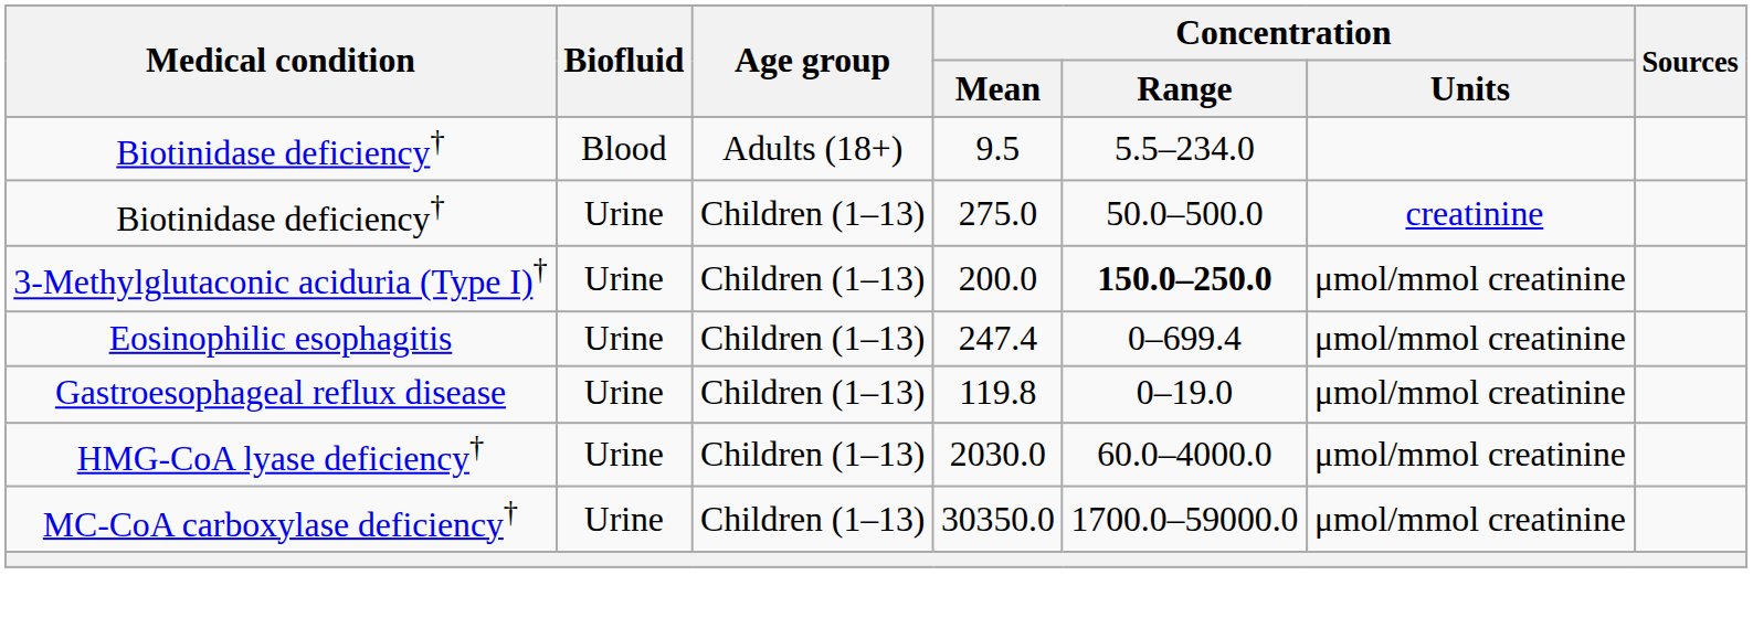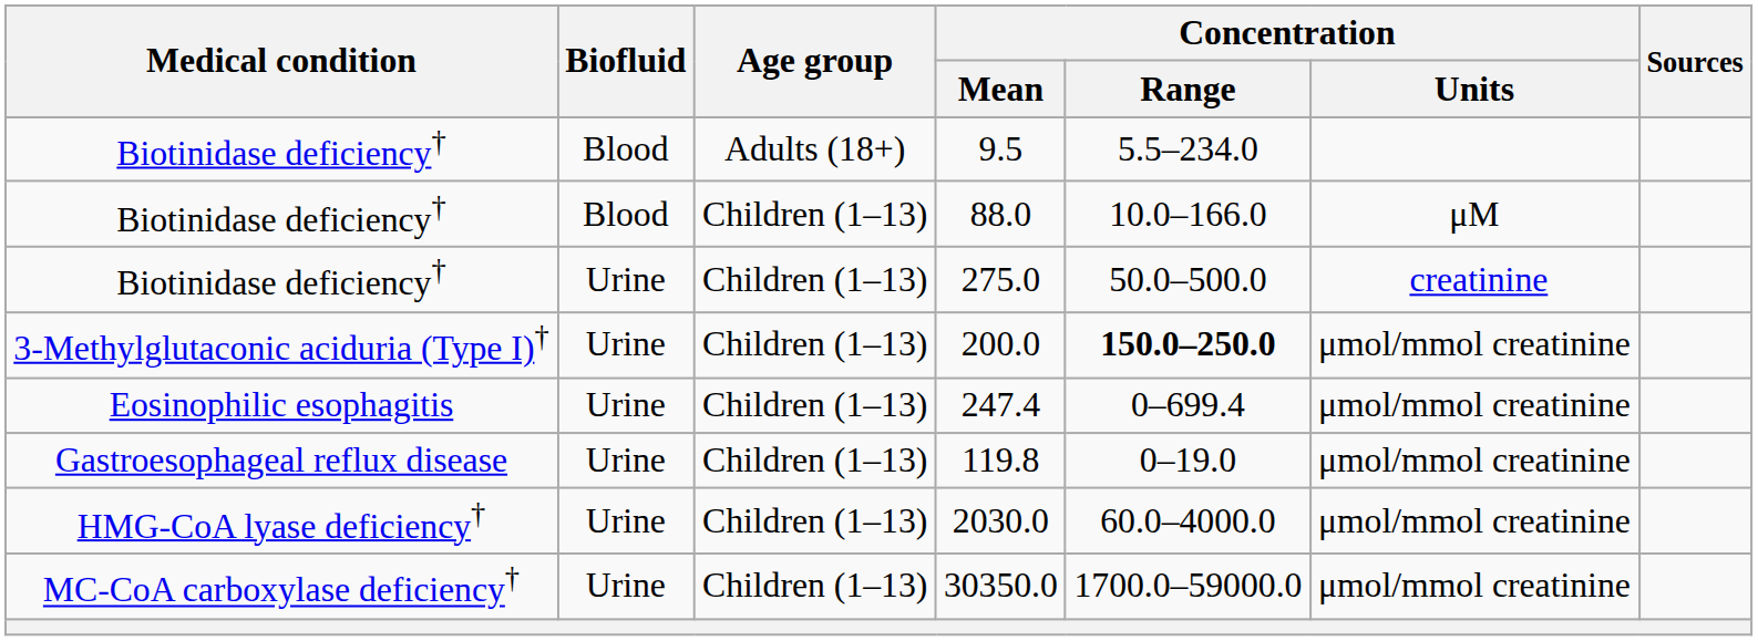+ row: Biotinidase deficiency† | Blood | Children (1–13) | 88.0 | 10.0–166.0 | μM
